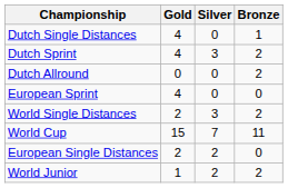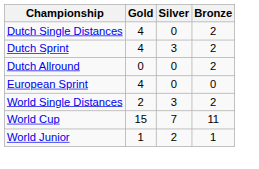Dutch Single Distances | Bronze: 1 -> 2
- row: European Single Distances | 2 | 2 | 0
World Junior | Bronze: 2 -> 1
